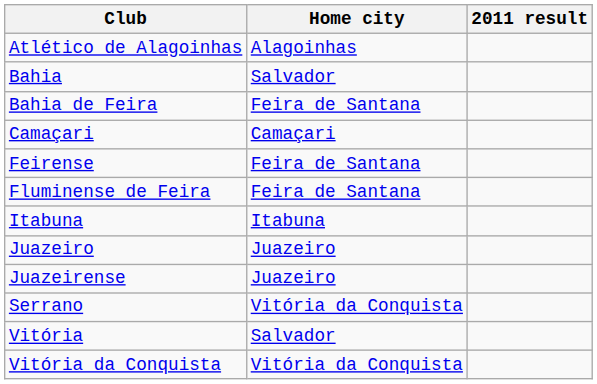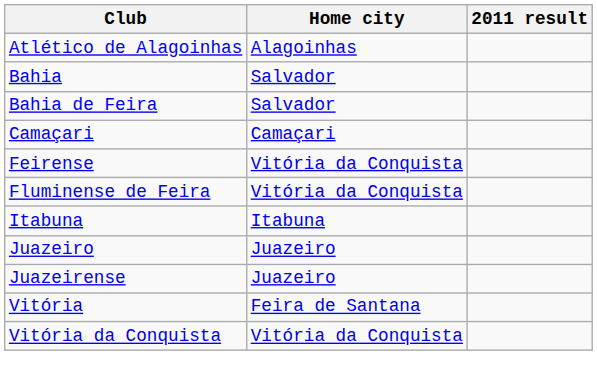Bahia de Feira | Home city: Feira de Santana -> Salvador
Feirense | Home city: Feira de Santana -> Vitória da Conquista
Fluminense de Feira | Home city: Feira de Santana -> Vitória da Conquista
- row: Serrano | Vitória da Conquista
Vitória | Home city: Salvador -> Feira de Santana
